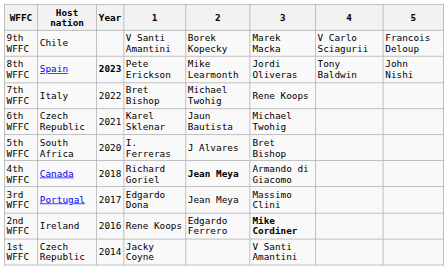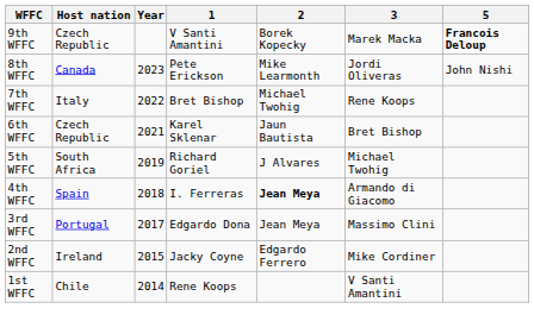- column: 4 | V Carlo Sciagurii | Tony Baldwin
9th WFFC | Host nation: Chile -> Czech Republic
9th WFFC | 5: normal -> bold
8th WFFC | Host nation: Spain -> Canada
8th WFFC | Year: bold -> normal
6th WFFC | 3: Michael Twohig -> Bret Bishop
5th WFFC | Year: 2020 -> 2019
5th WFFC | 1: I. Ferreras -> Richard Goriel
5th WFFC | 3: Bret Bishop -> Michael Twohig
4th WFFC | Host nation: Canada -> Spain
4th WFFC | 1: Richard Goriel -> I. Ferreras
2nd WFFC | Year: 2016 -> 2015
2nd WFFC | 1: Rene Koops -> Jacky Coyne
2nd WFFC | 3: bold -> normal
1st WFFC | Host nation: Czech Republic -> Chile
1st WFFC | 1: Jacky Coyne -> Rene Koops
